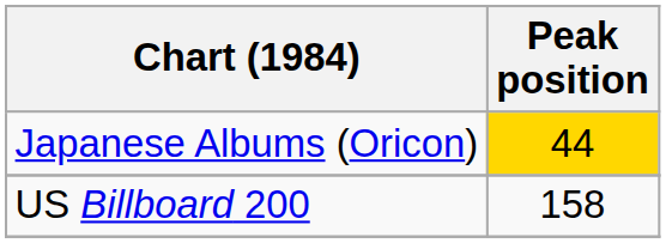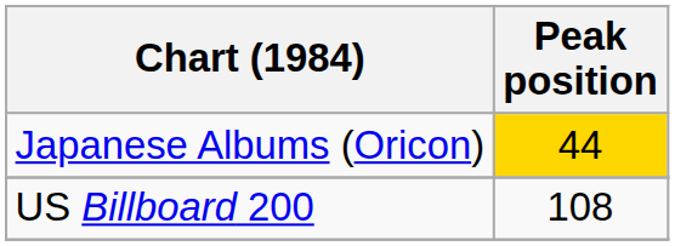US Billboard 200 | Peak position: 158 -> 108
